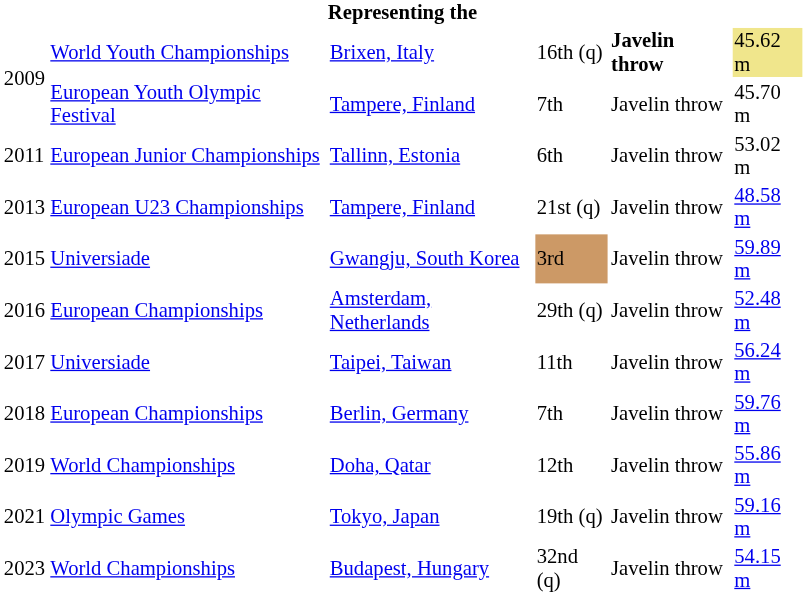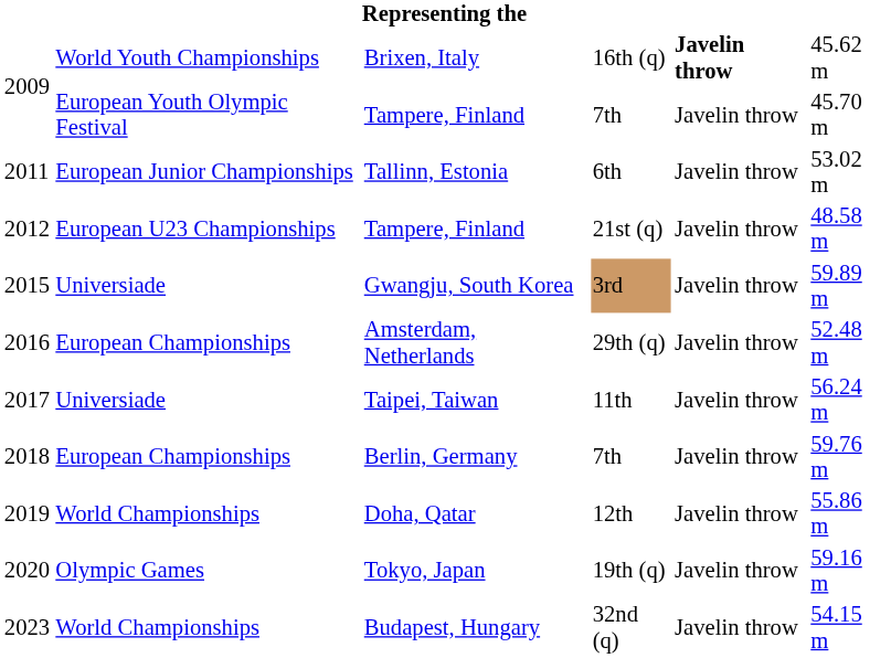Brixen, Italy | column 6: khaki background -> no background
Tampere, Finland / 21st (q) | column 1: 2013 -> 2012
Tokyo, Japan | column 1: 2021 -> 2020
